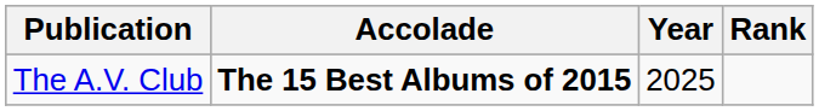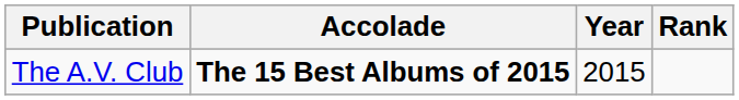The A.V. Club | Year: 2025 -> 2015
